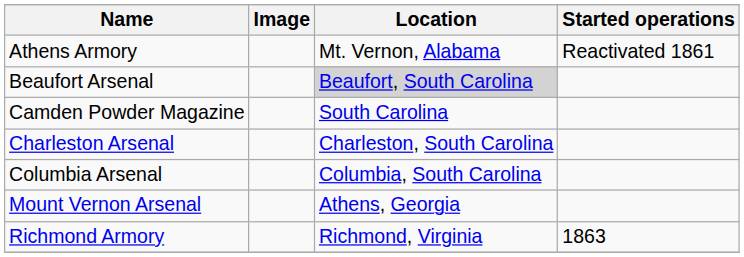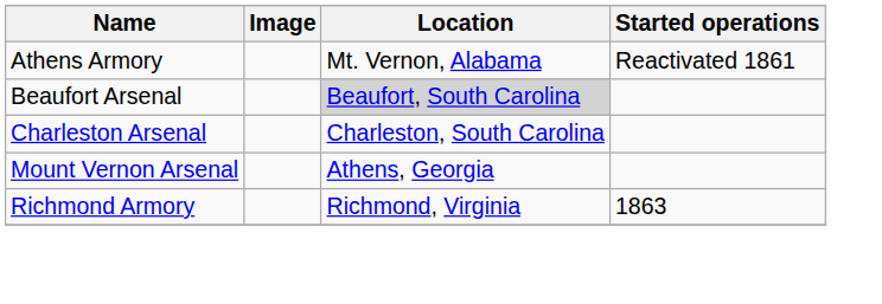- row: Camden Powder Magazine | South Carolina
- row: Columbia Arsenal | Columbia, South Carolina
